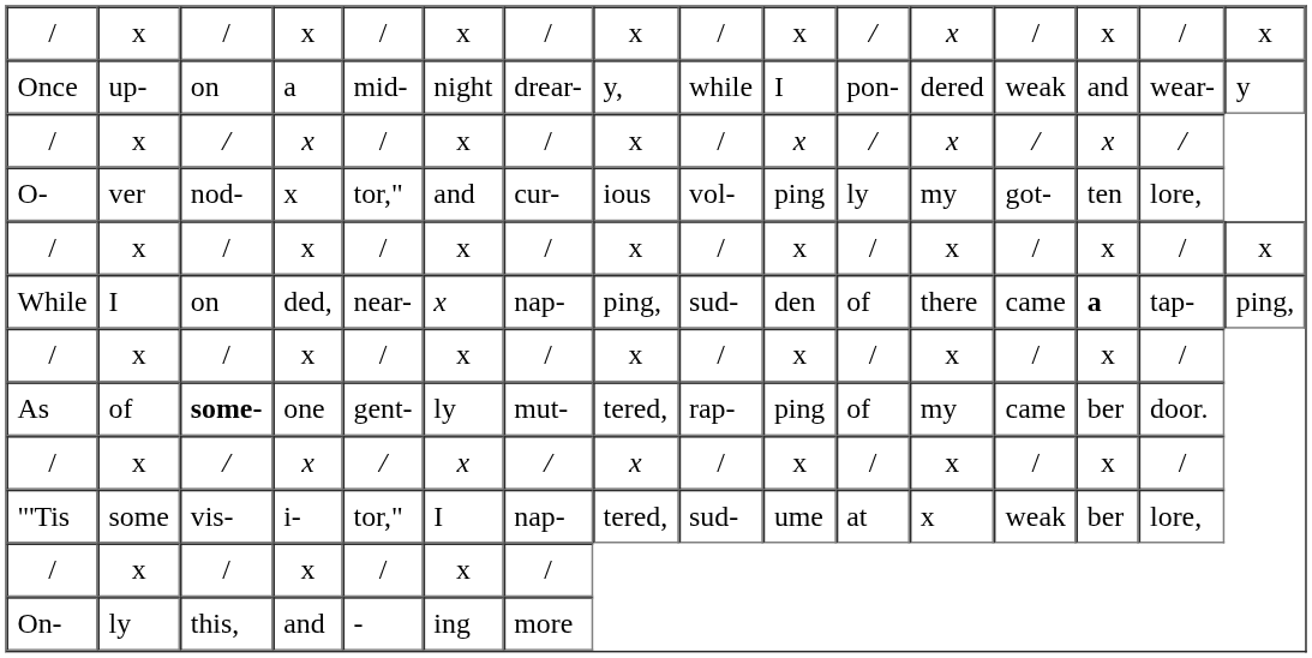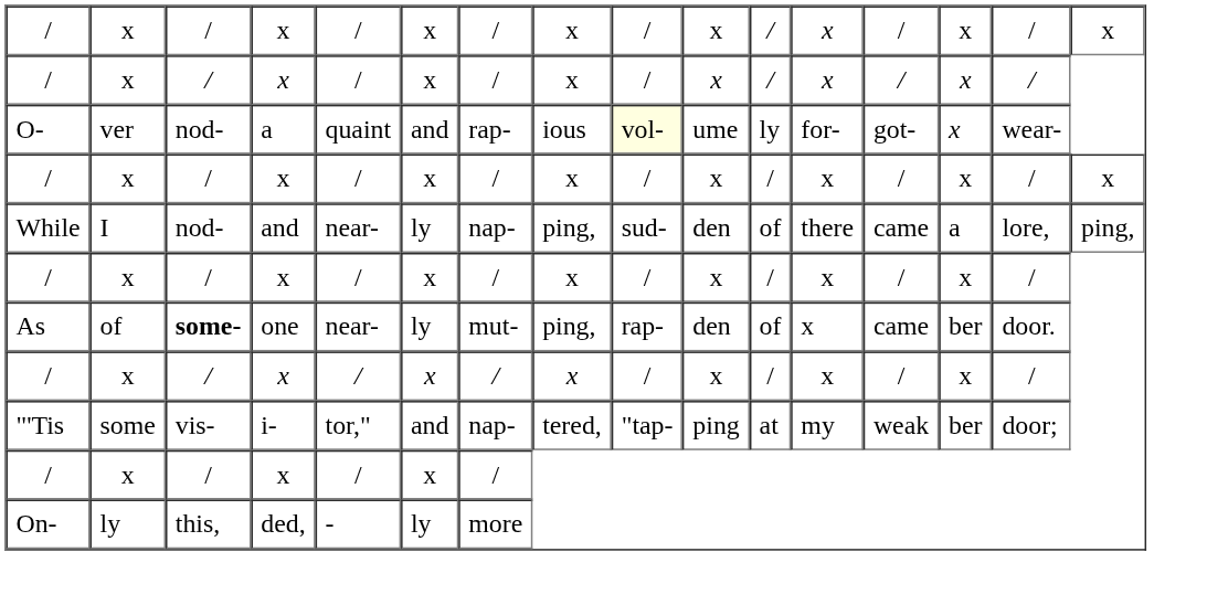- row: Once | up- | on | a | mid- | night | drear- | y, | while | I | pon- | dered | weak | and | wear- | y
O- | column 4: x -> a
O- | column 5: tor," -> quaint
O- | column 7: cur- -> rap-
O- | column 9: no background -> lightyellow background
O- | column 10: ping -> ume
O- | column 12: my -> for-
O- | column 14: ten -> x
O- | column 15: lore, -> wear-
While | column 3: on -> nod-
While | column 4: ded, -> and
While | column 6: x -> ly
While | column 14: bold -> normal
While | column 15: tap- -> lore,
As | column 5: gent- -> near-
As | column 8: tered, -> ping,
As | column 10: ping -> den
As | column 12: my -> x
"'Tis | column 6: I -> and
"'Tis | column 9: sud- -> "tap-
"'Tis | column 10: ume -> ping
"'Tis | column 12: x -> my
"'Tis | column 15: lore, -> door;
On- | column 4: and -> ded,
On- | column 6: ing -> ly
